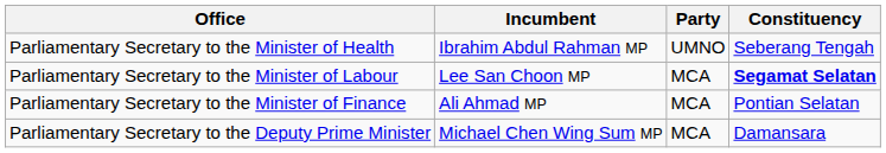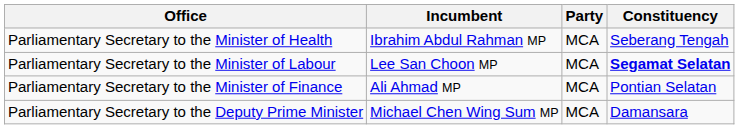Parliamentary Secretary to the Minister of Health | Party: UMNO -> MCA
